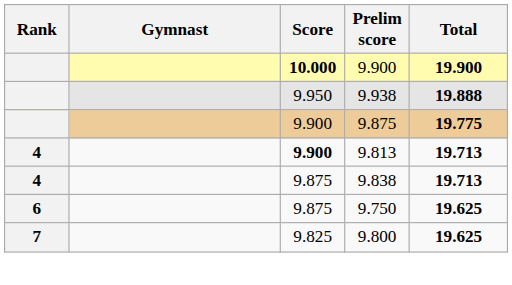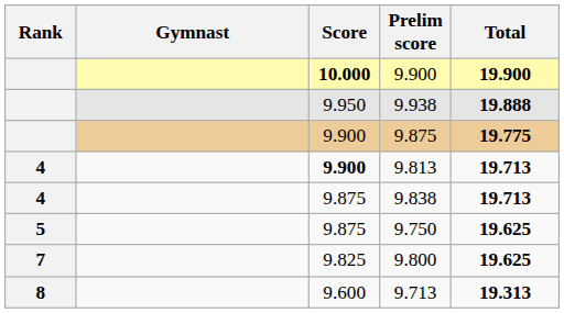9.750 | Rank: 6 -> 5
+ row: 8 | 9.600 | 9.713 | 19.313
